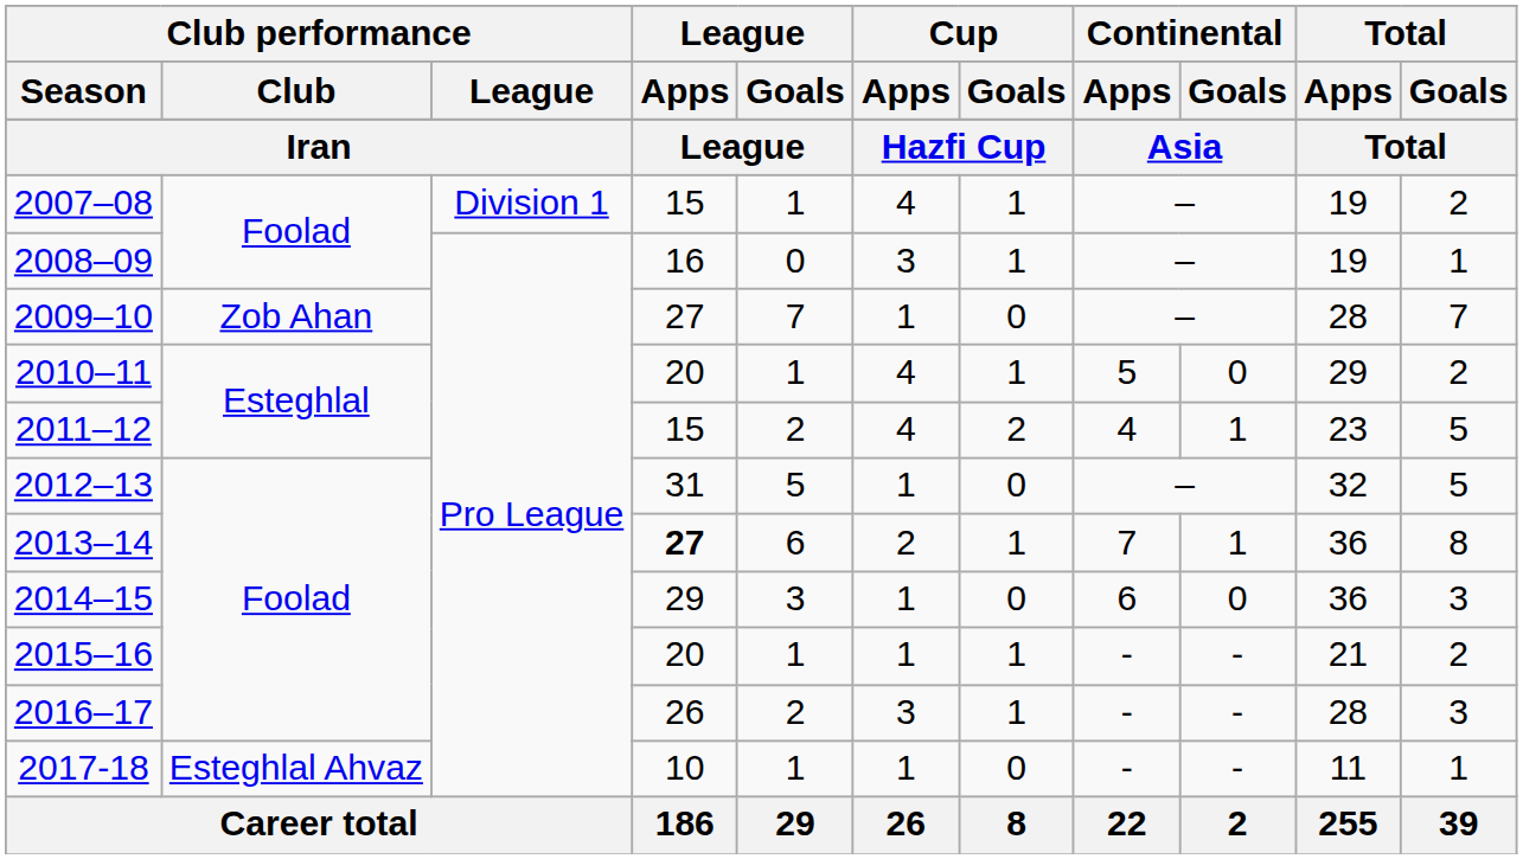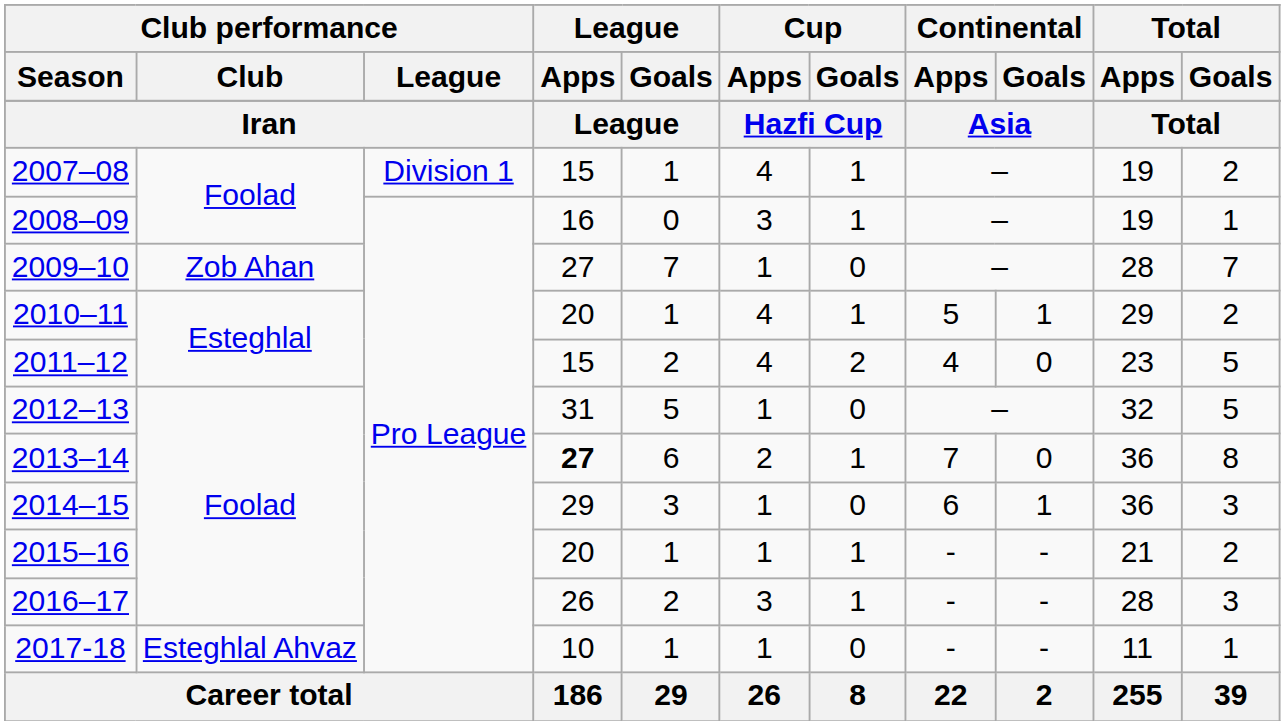2010–11 | Continental / Goals: 0 -> 1
2011–12 | Continental / Goals: 1 -> 0
2013–14 | Continental / Goals: 1 -> 0
2014–15 | Continental / Goals: 0 -> 1
